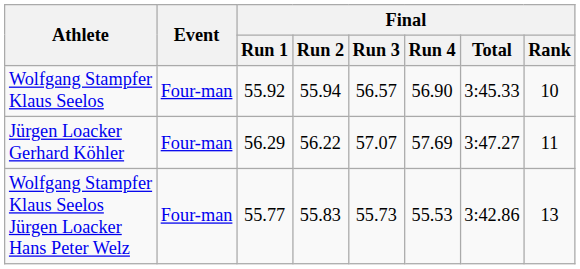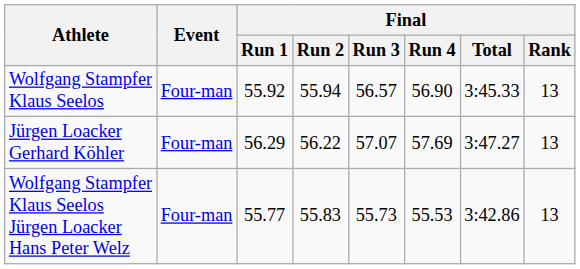Wolfgang Stampfer Klaus Seelos | Final / Rank: 10 -> 13
Jürgen Loacker Gerhard Köhler | Final / Rank: 11 -> 13
